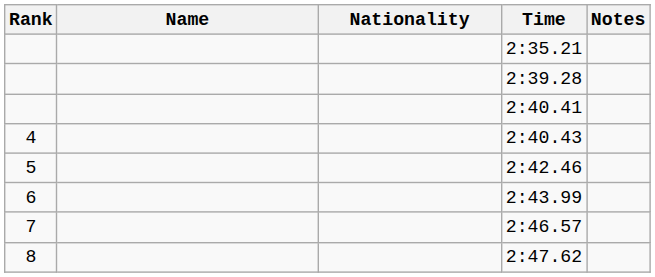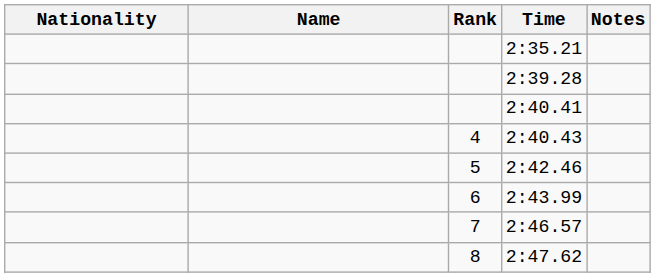columns swapped: Rank <-> Nationality
